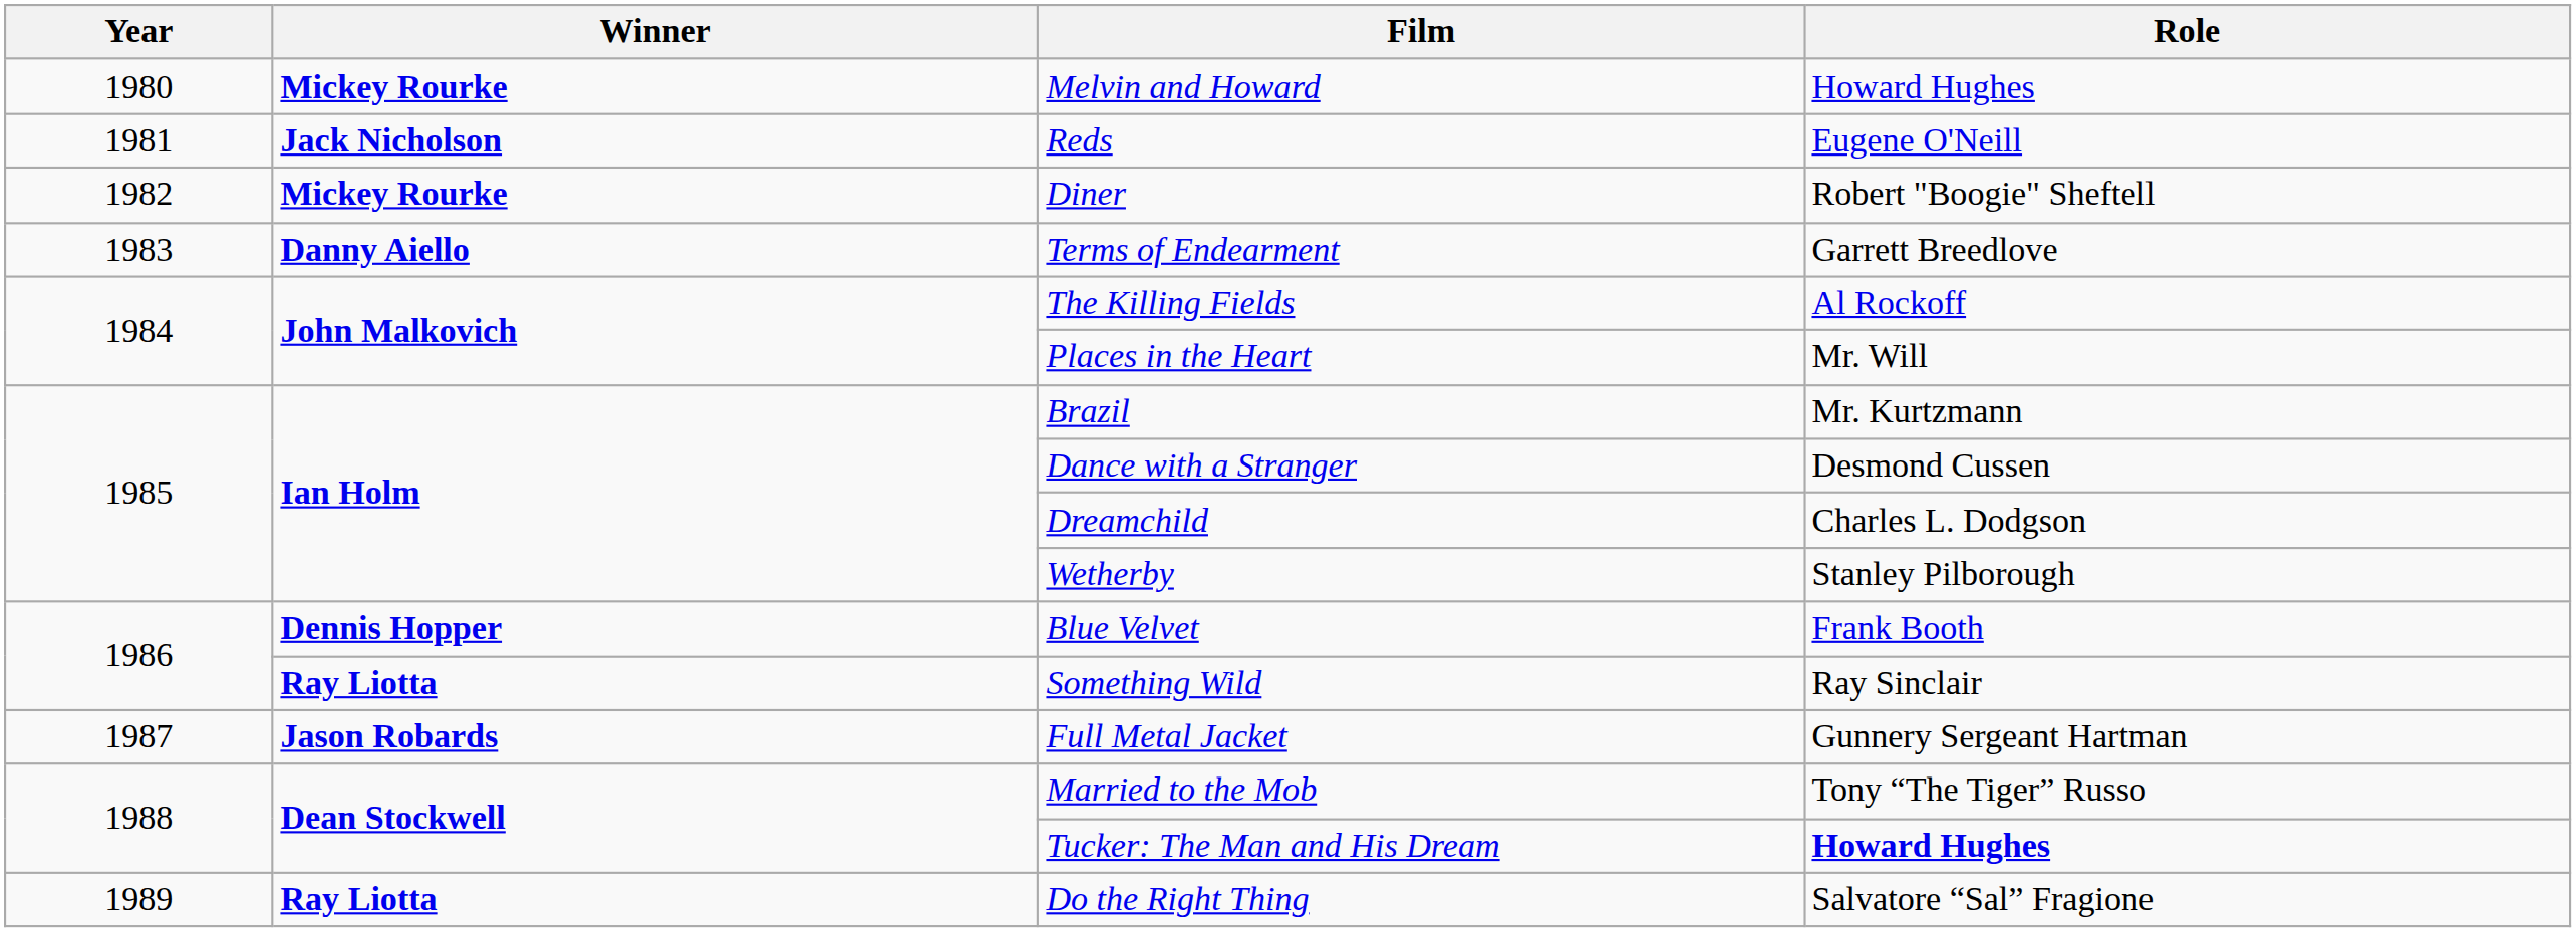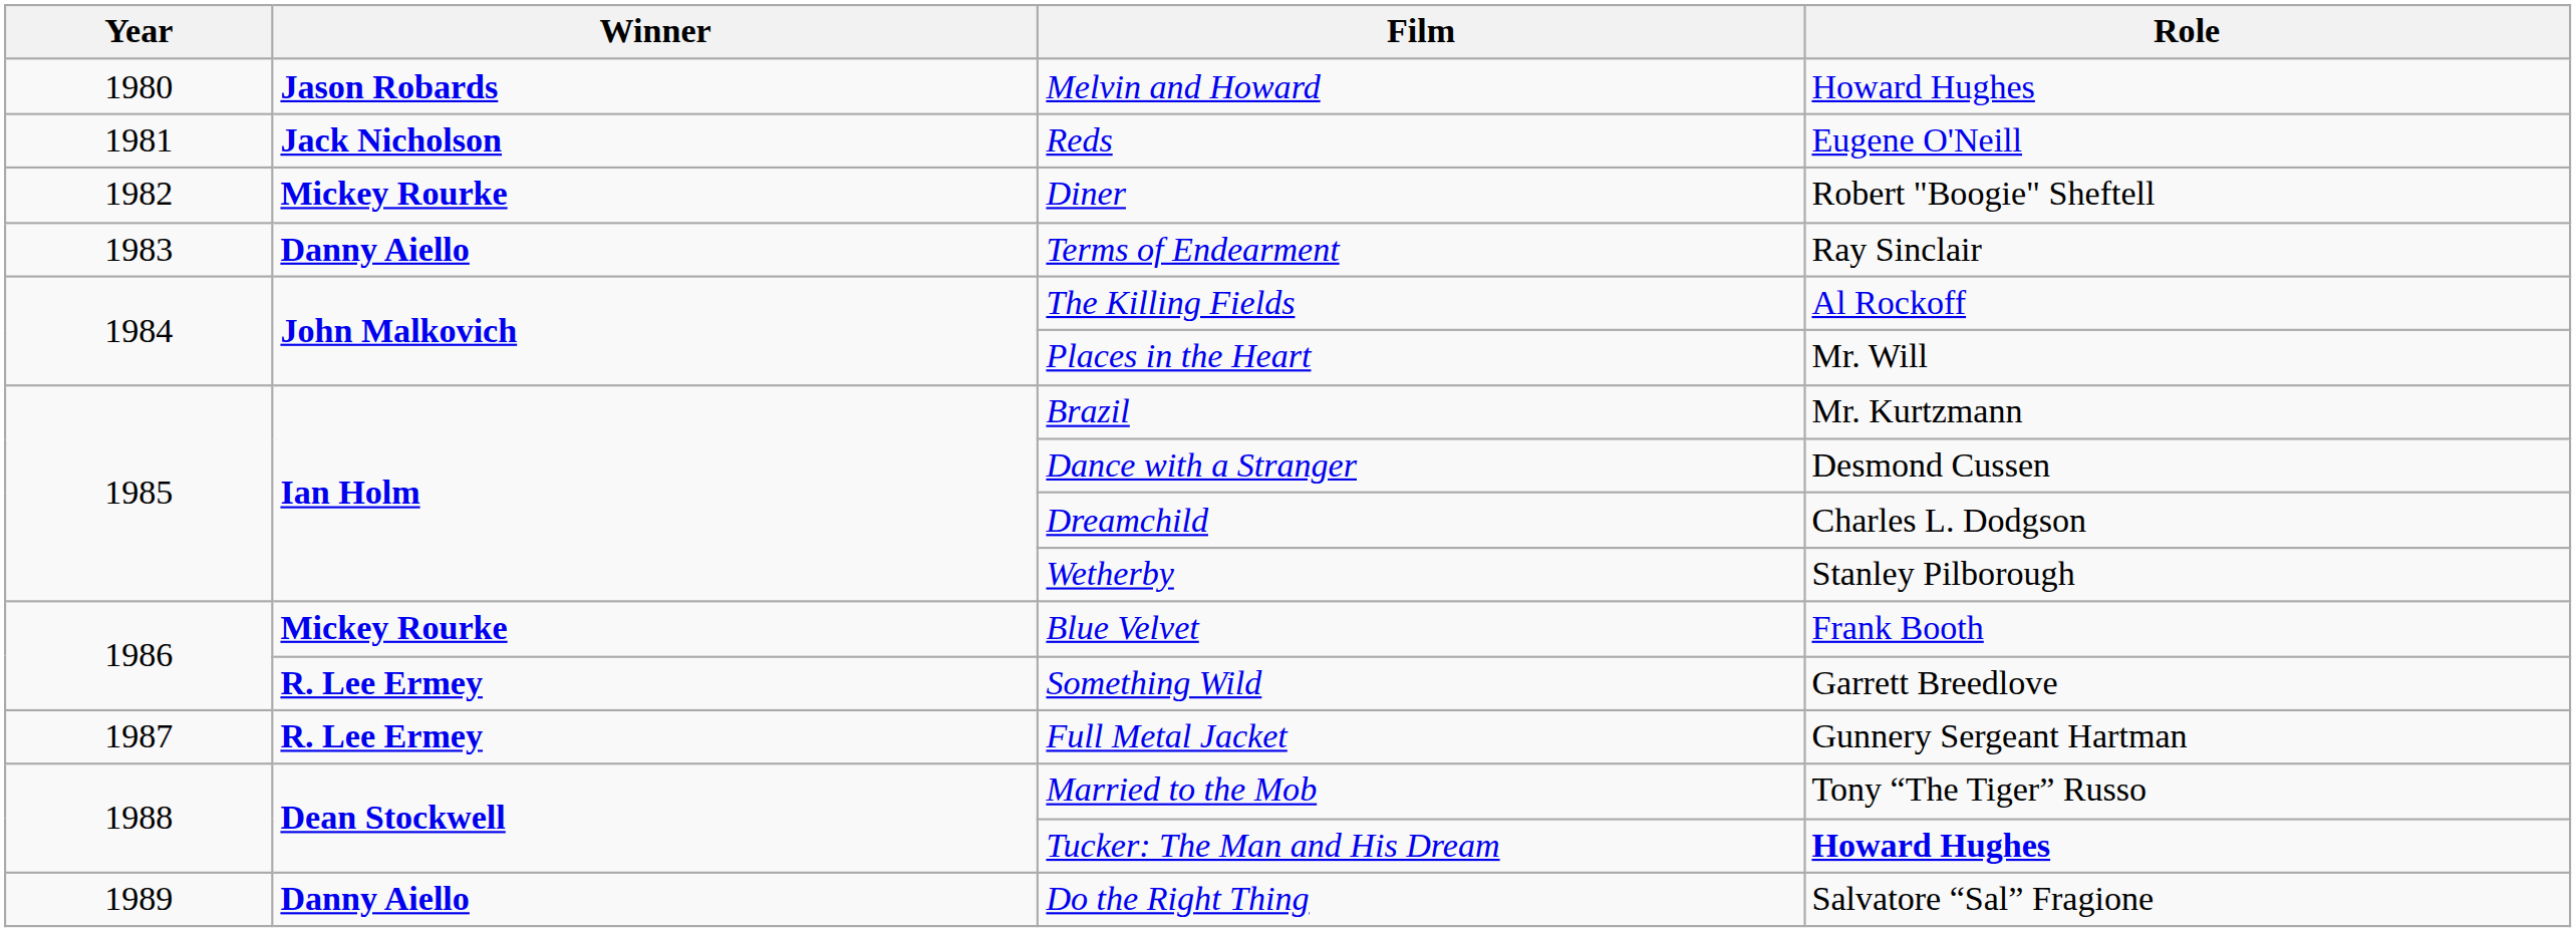Melvin and Howard | Winner: Mickey Rourke -> Jason Robards
Terms of Endearment | Role: Garrett Breedlove -> Ray Sinclair
Blue Velvet | Winner: Dennis Hopper -> Mickey Rourke
Something Wild | Winner: Ray Liotta -> R. Lee Ermey
Something Wild | Role: Ray Sinclair -> Garrett Breedlove
Full Metal Jacket | Winner: Jason Robards -> R. Lee Ermey
Do the Right Thing | Winner: Ray Liotta -> Danny Aiello
